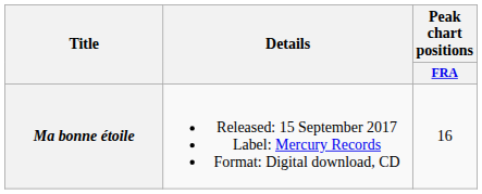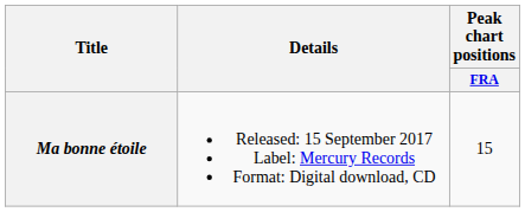Ma bonne étoile | Peak chart positions / FRA: 16 -> 15
